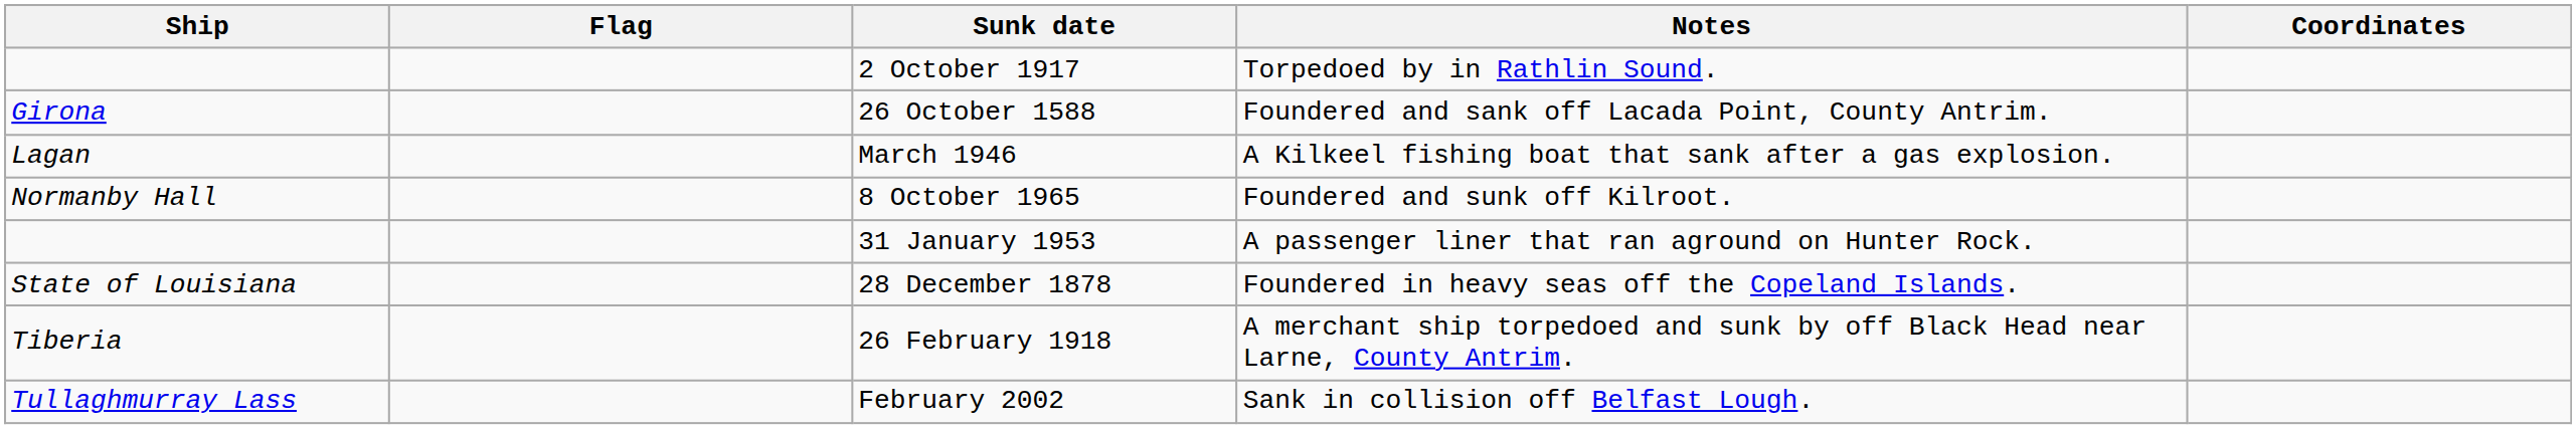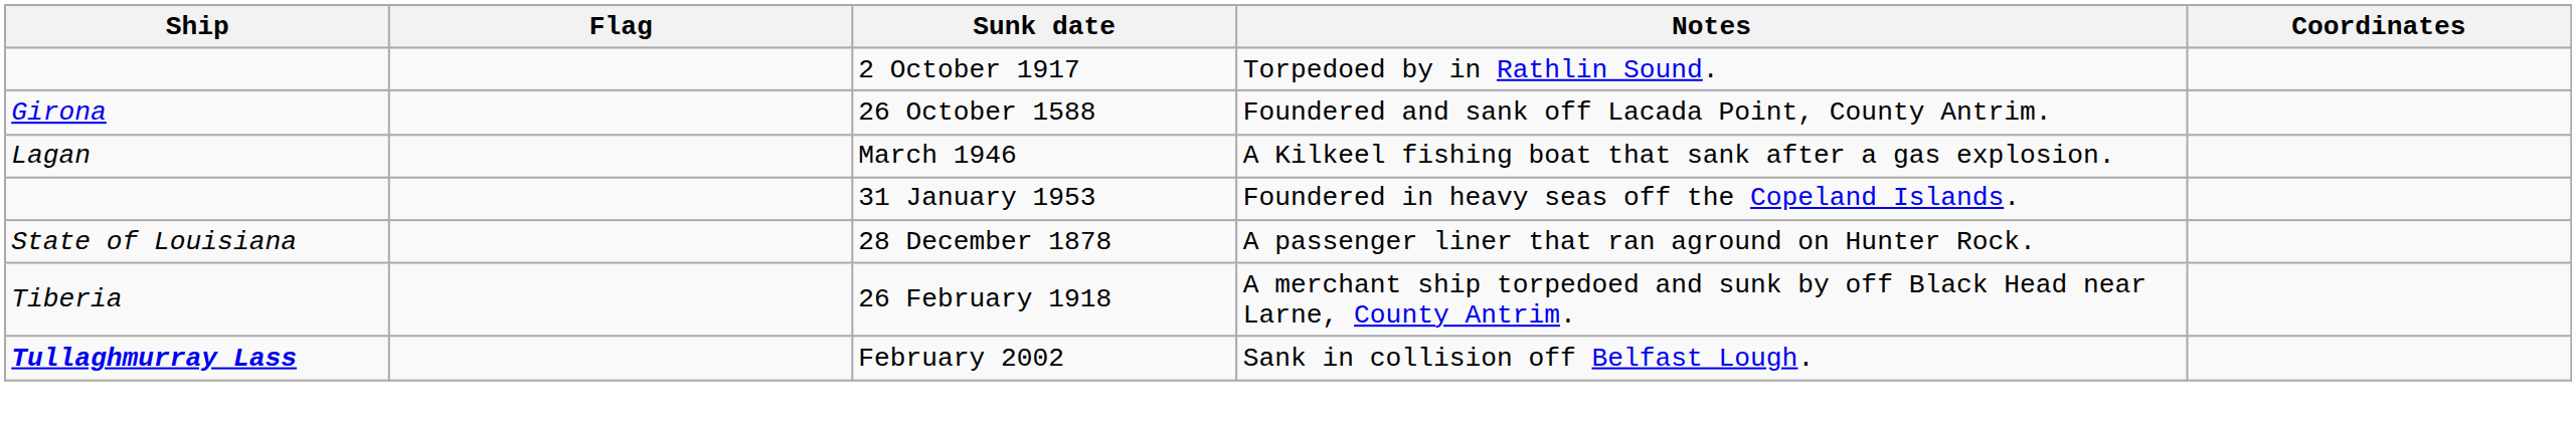- row: Normanby Hall | 8 October 1965 | Foundered and sunk off Kilroot.
31 January 1953 | Notes: A passenger liner that ran aground on Hunter Rock. -> Foundered in heavy seas off the Copeland Islands.
28 December 1878 | Notes: Foundered in heavy seas off the Copeland Islands. -> A passenger liner that ran aground on Hunter Rock.
February 2002 | Ship: normal -> bold
